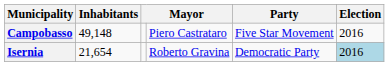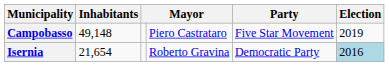Campobasso | Election: 2016 -> 2019
